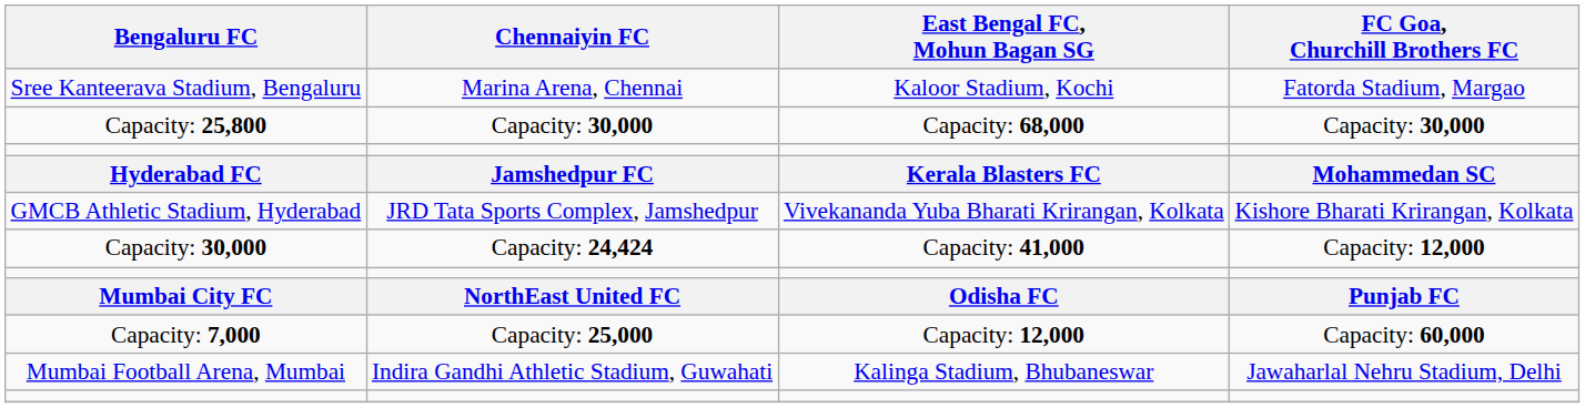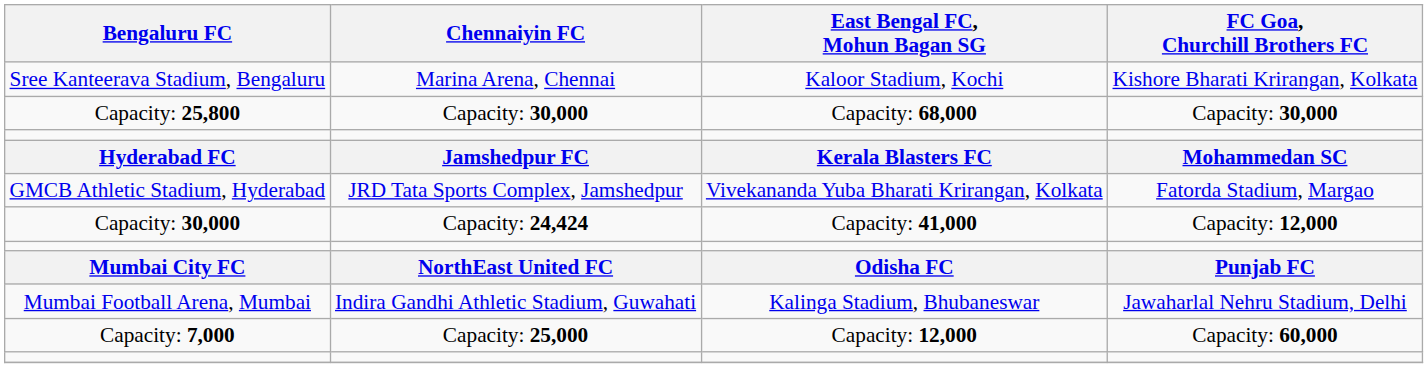Sree Kanteerava Stadium, Bengaluru | FC Goa, Churchill Brothers FC: Fatorda Stadium, Margao -> Kishore Bharati Krirangan, Kolkata
GMCB Athletic Stadium, Hyderabad | FC Goa, Churchill Brothers FC: Kishore Bharati Krirangan, Kolkata -> Fatorda Stadium, Margao
rows swapped: Mumbai Football Arena, Mumbai <-> Capacity: 7,000
